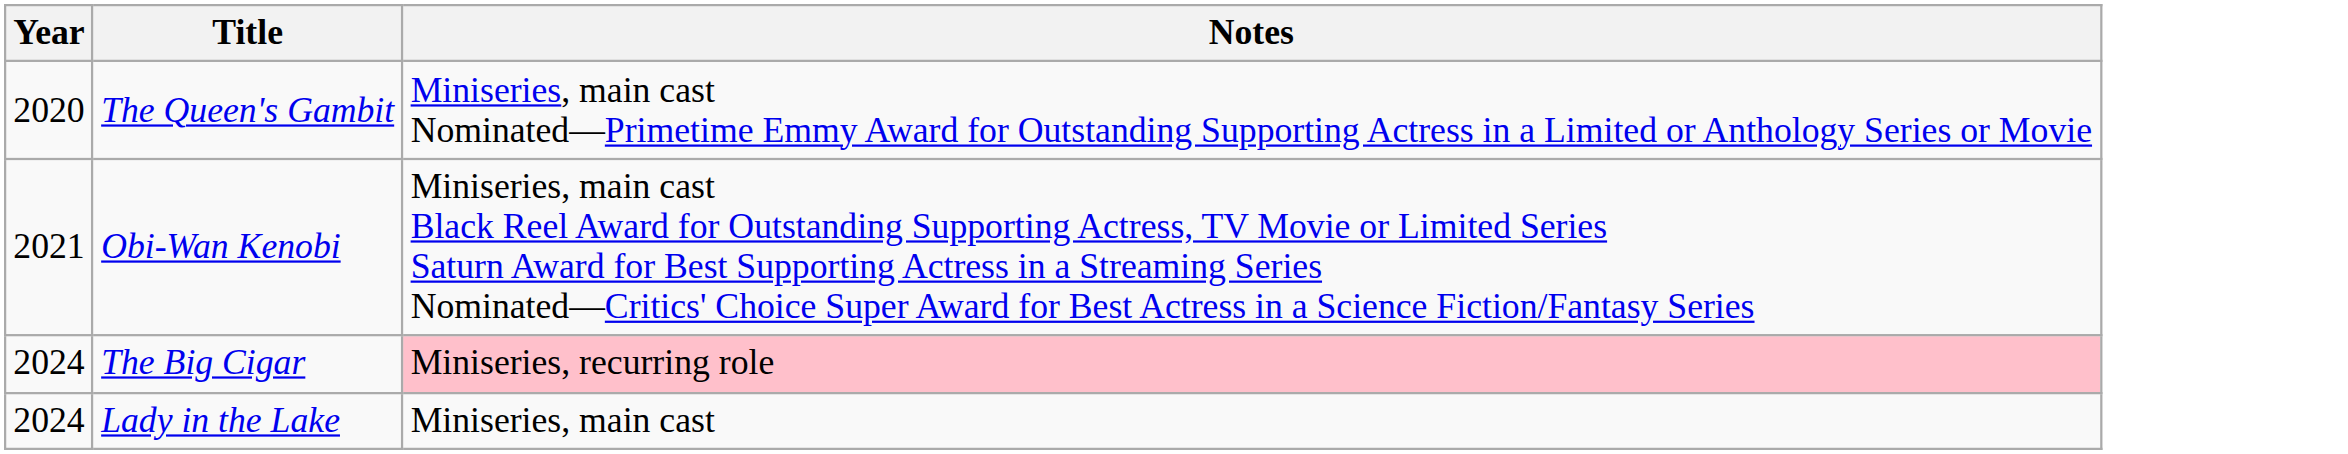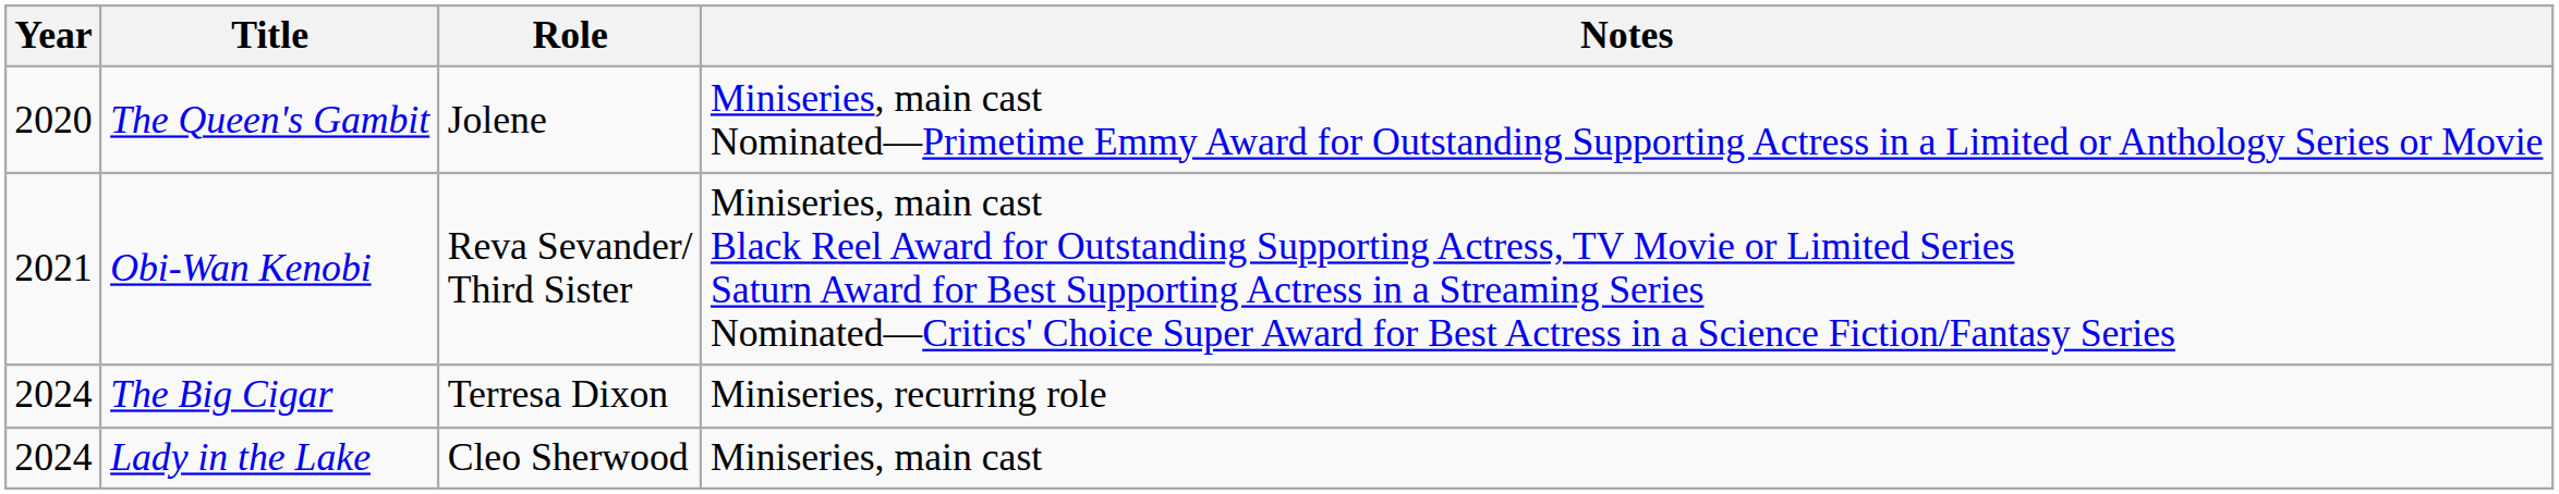+ column: Role | Jolene | Reva Sevander/ Third Sister | Terresa Dixon | Cleo Sherwood
The Big Cigar | Notes: pink background -> no background
